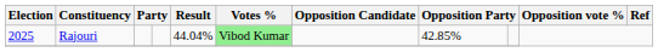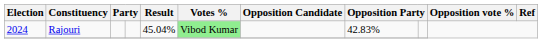Rajouri | Election: 2025 -> 2024
Rajouri | Result: 44.04% -> 45.04%
Rajouri | column 8: 42.85% -> 42.83%
